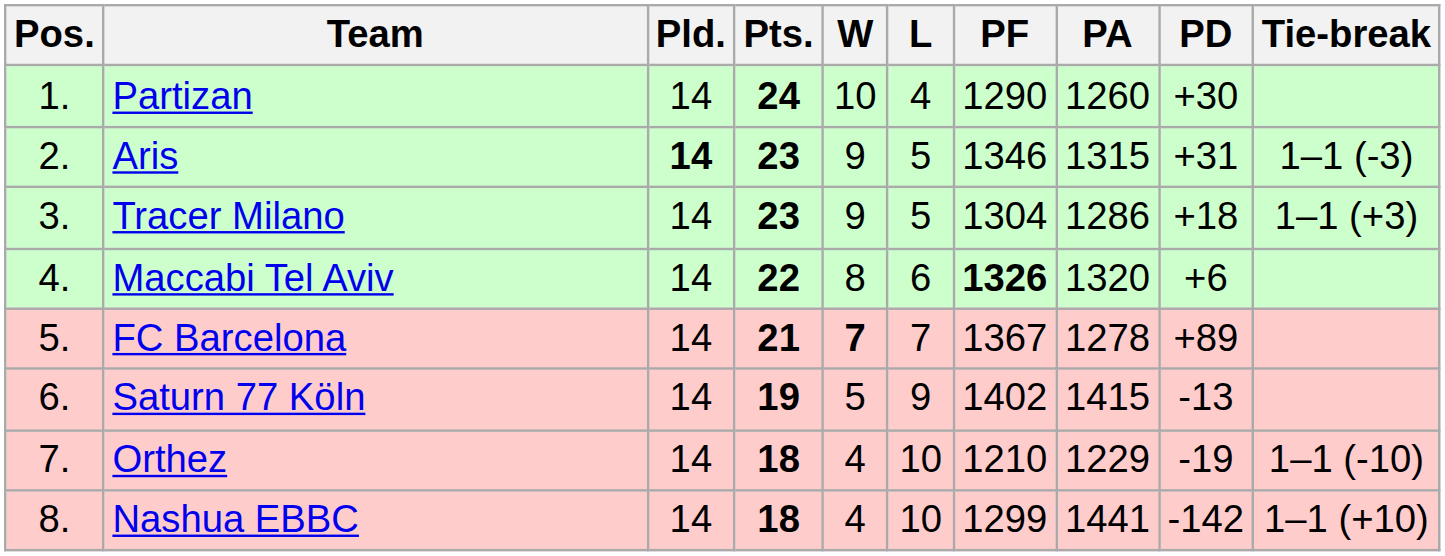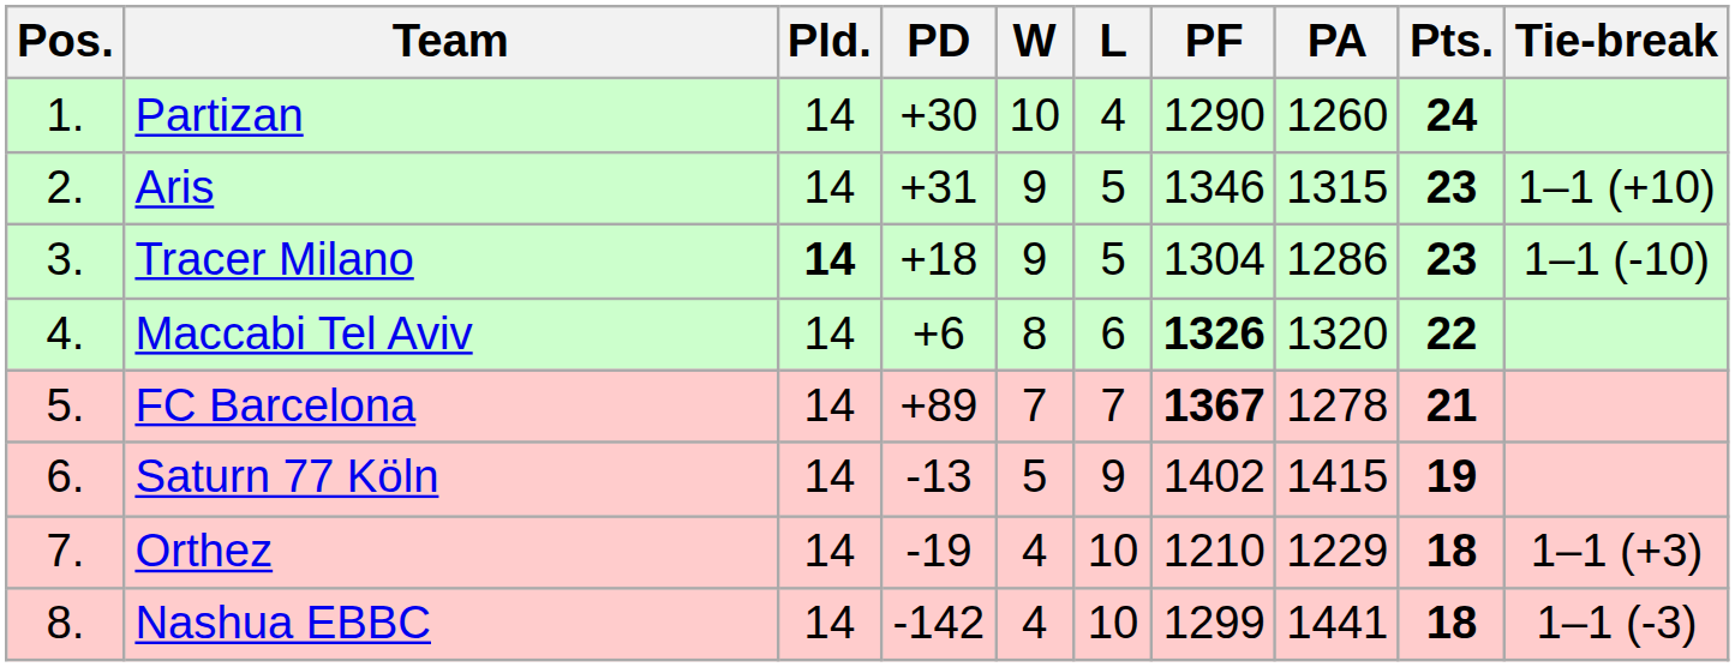columns swapped: Pts. <-> PD
Aris | Pld.: bold -> normal
Aris | Tie-break: 1–1 (-3) -> 1–1 (+10)
Tracer Milano | Pld.: normal -> bold
Tracer Milano | Tie-break: 1–1 (+3) -> 1–1 (-10)
FC Barcelona | W: bold -> normal
FC Barcelona | PF: normal -> bold
Orthez | Tie-break: 1–1 (-10) -> 1–1 (+3)
Nashua EBBC | Tie-break: 1–1 (+10) -> 1–1 (-3)
